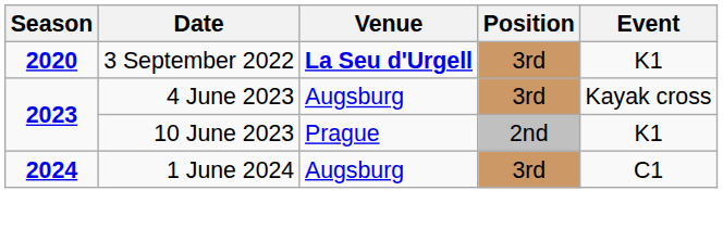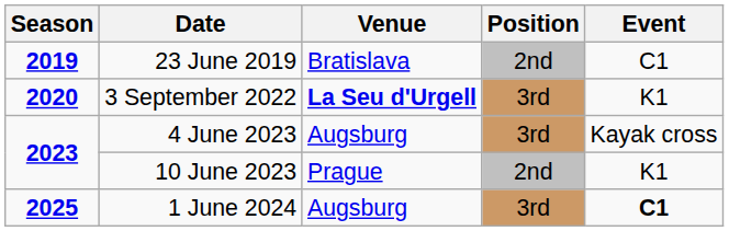+ row: 2019 | 23 June 2019 | Bratislava | 2nd | C1
1 June 2024 | Season: 2024 -> 2025
1 June 2024 | Event: normal -> bold
